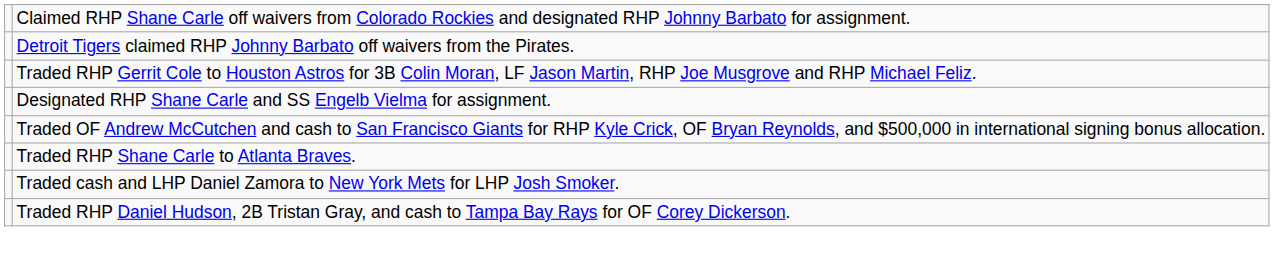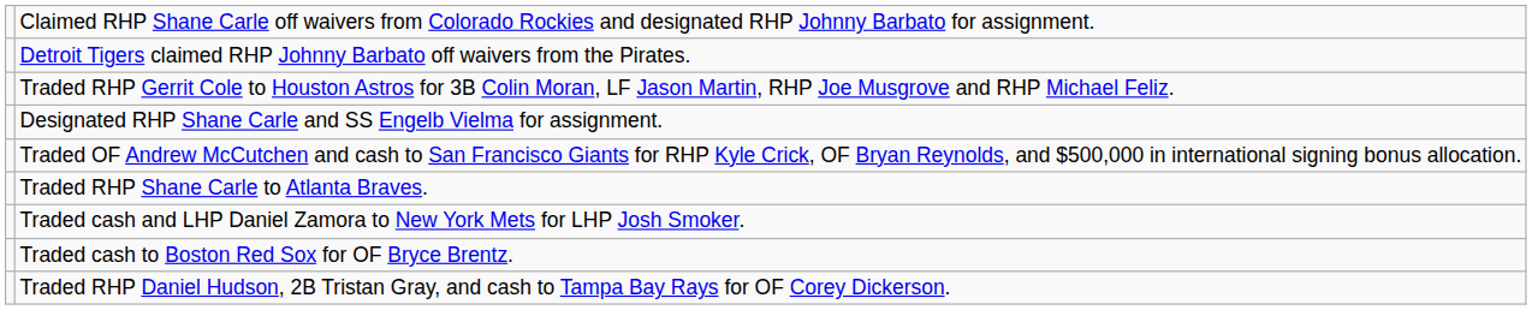+ row: Traded cash to Boston Red Sox for OF Bryce Brentz.
